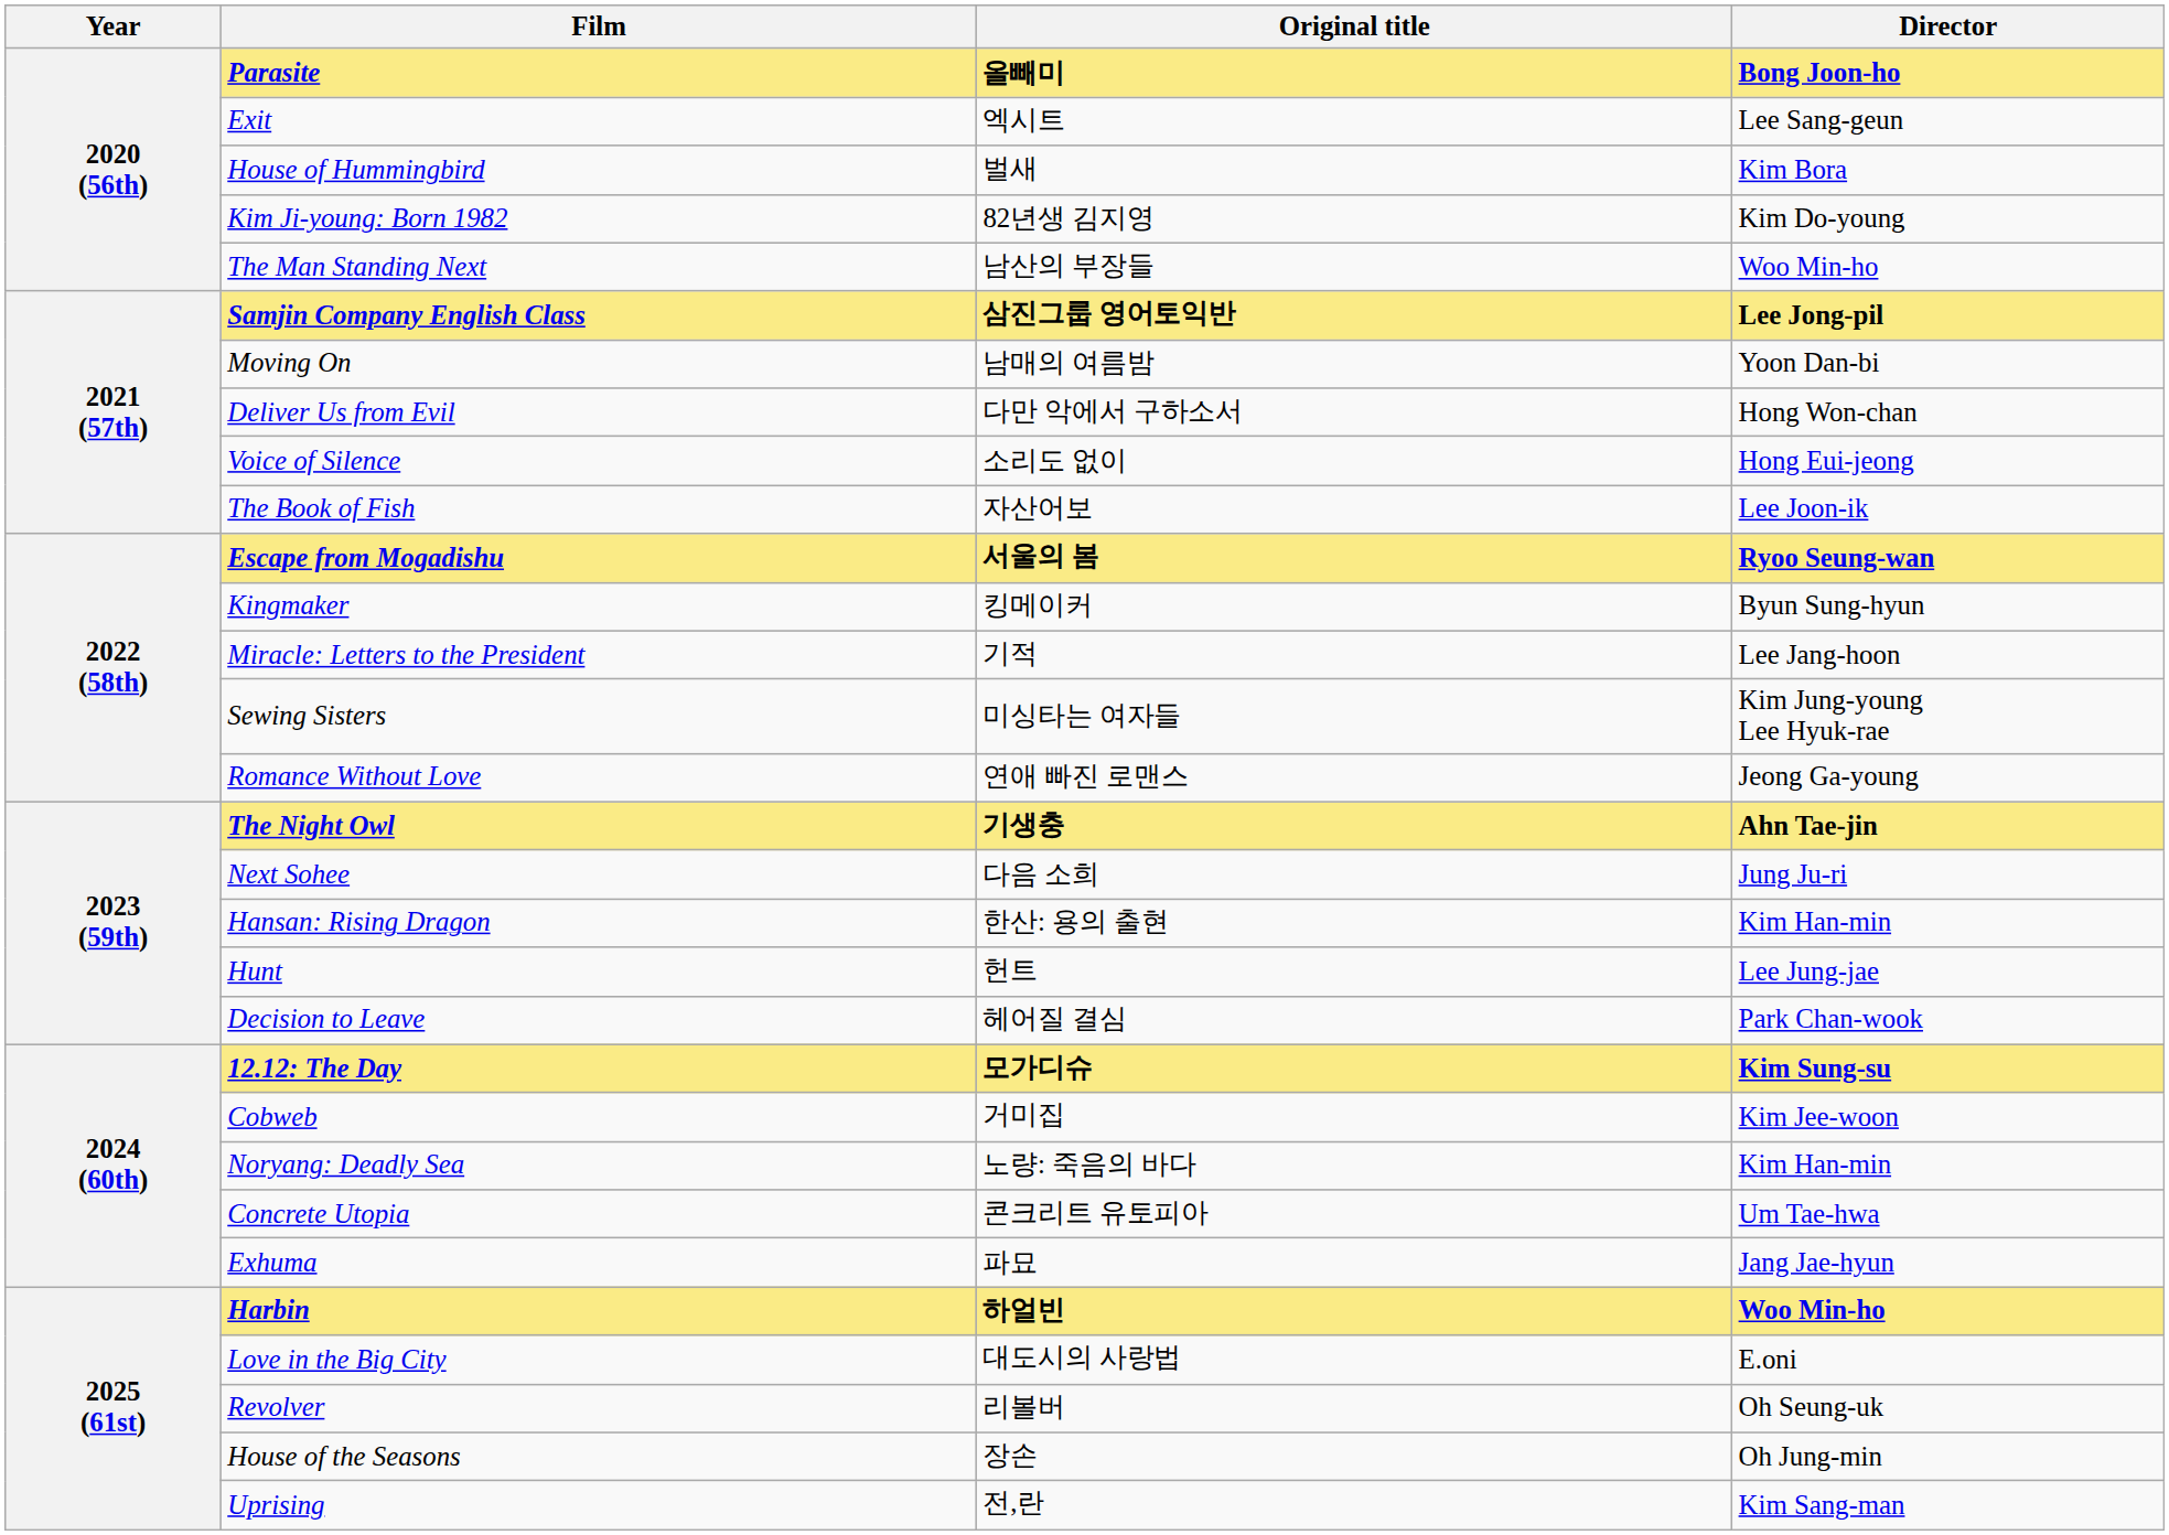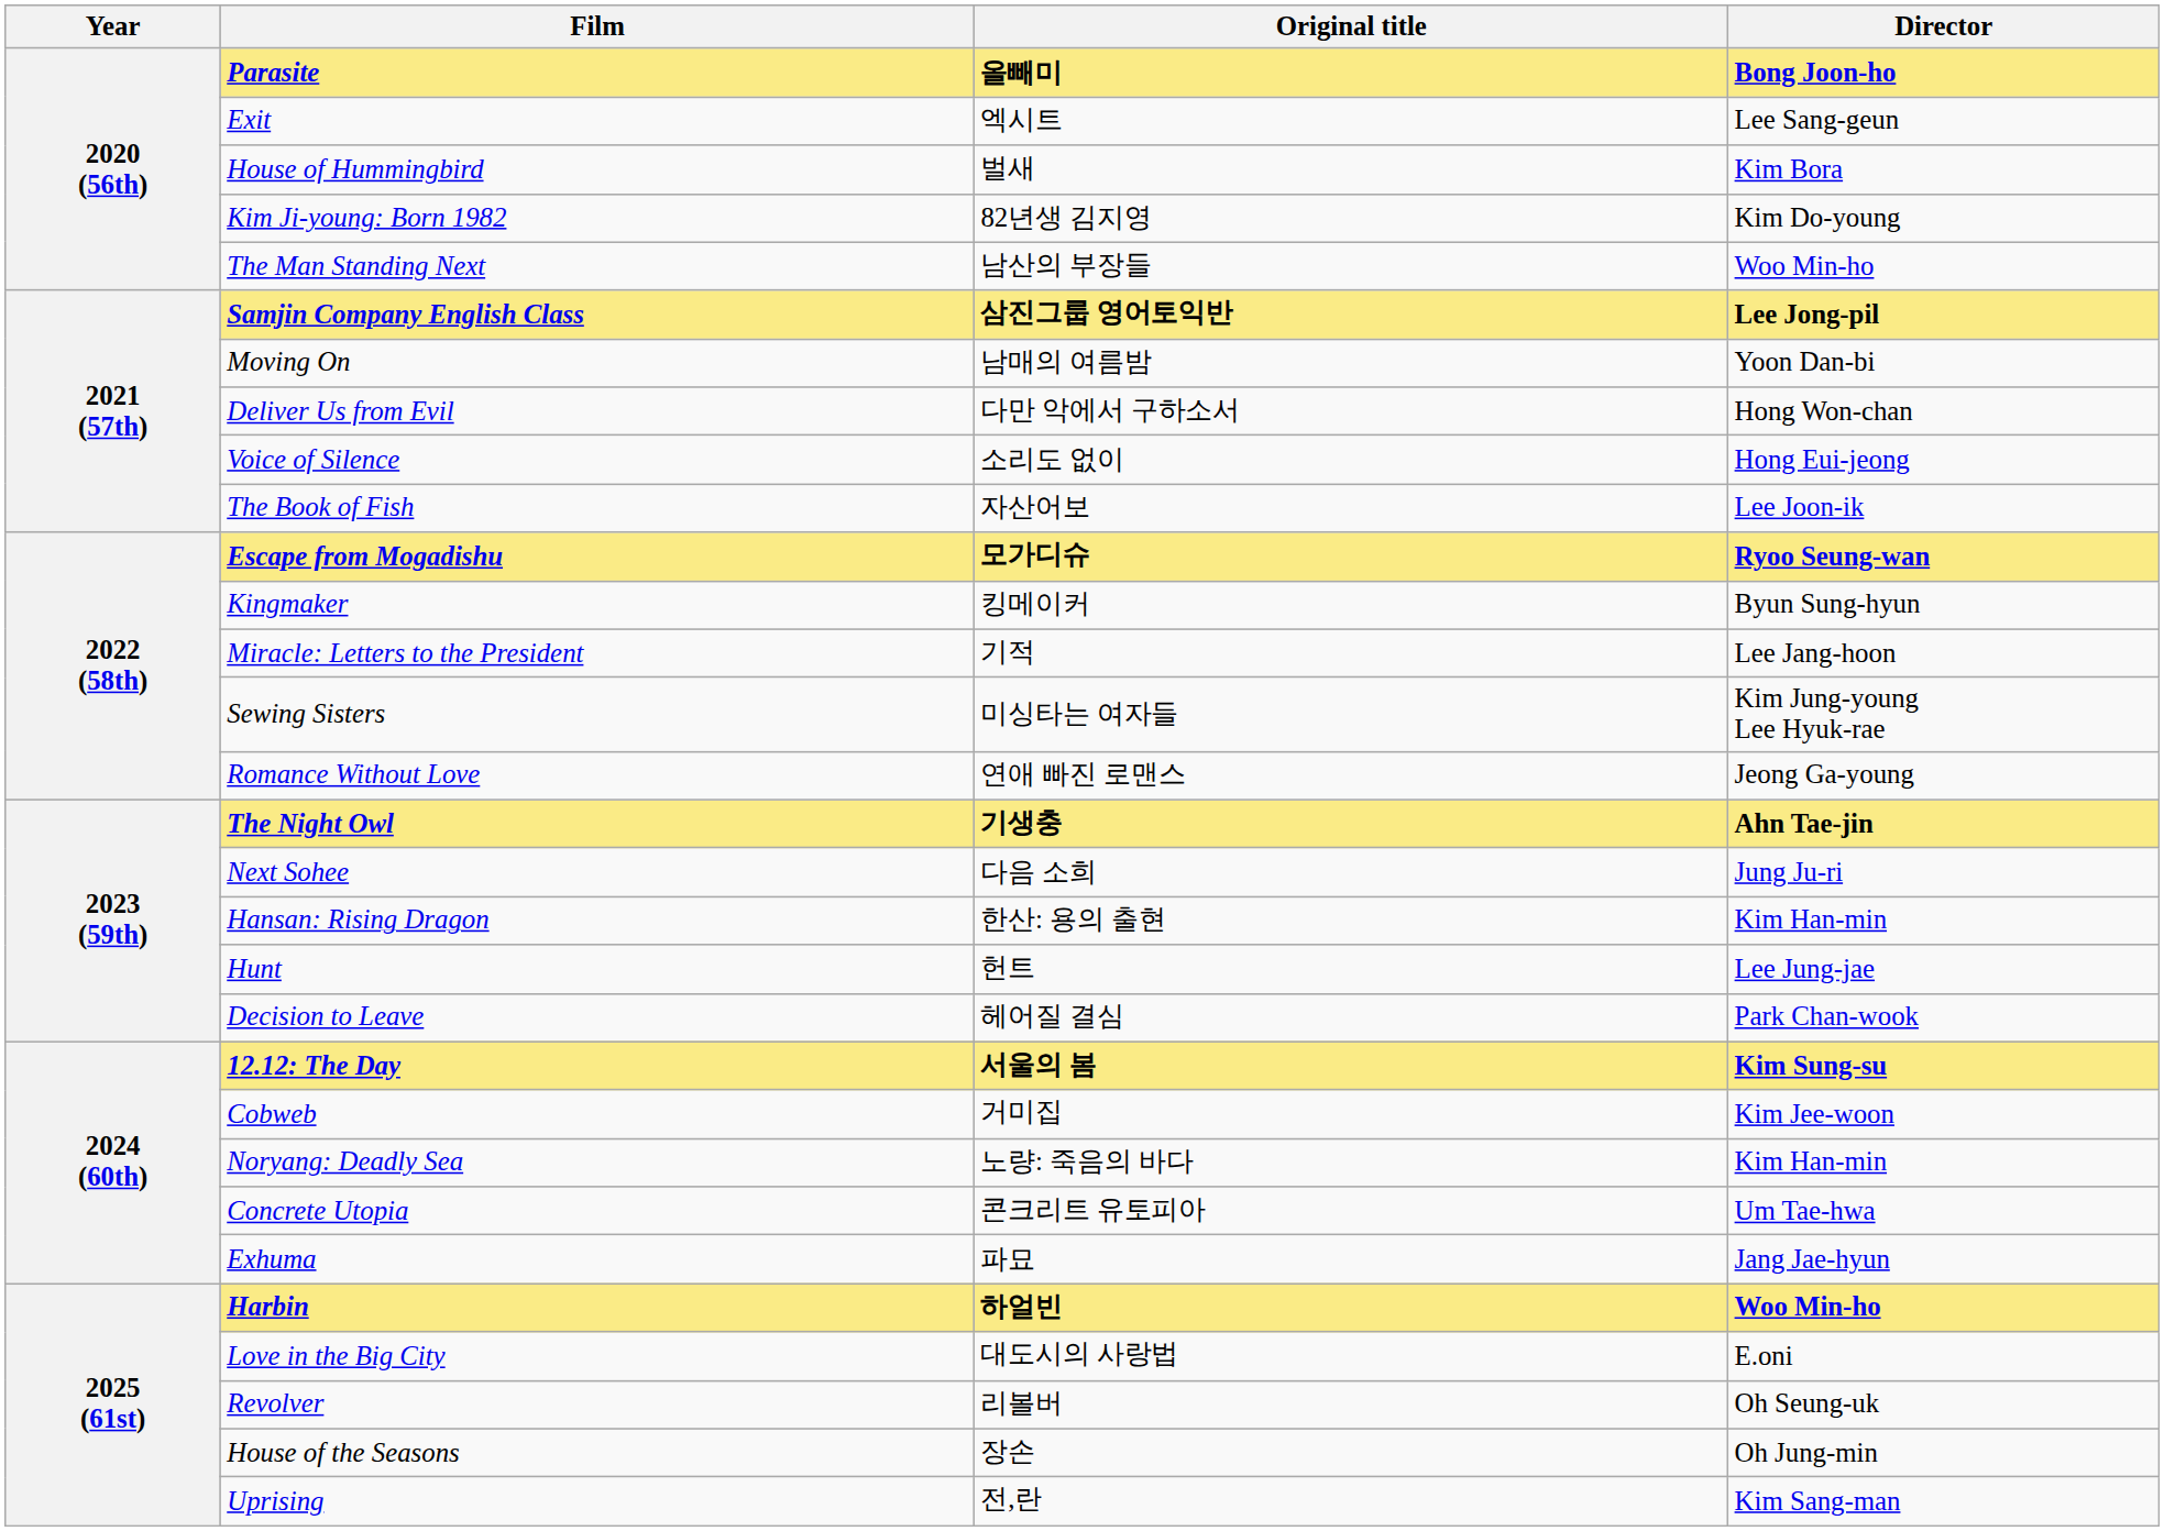Escape from Mogadishu | Original title: 서울의 봄 -> 모가디슈
12.12: The Day | Original title: 모가디슈 -> 서울의 봄
